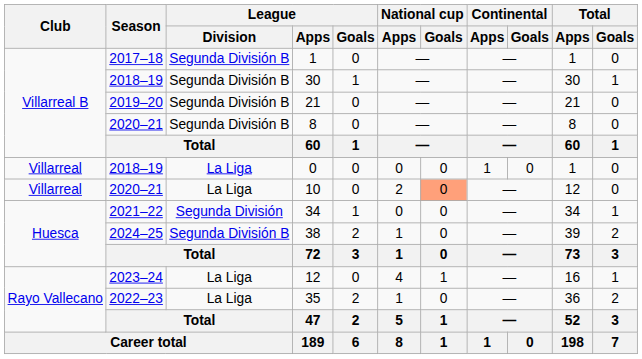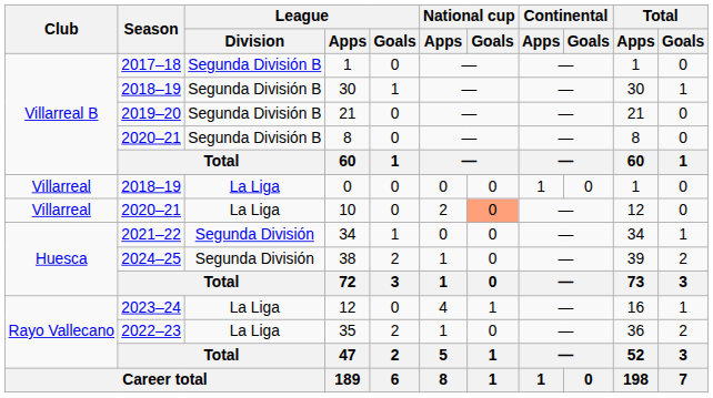38 | League / Division: Segunda División B -> Segunda División
